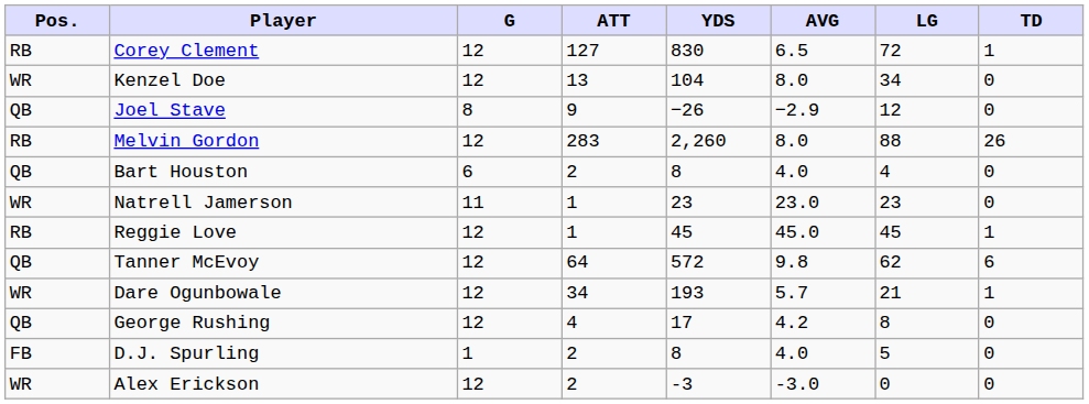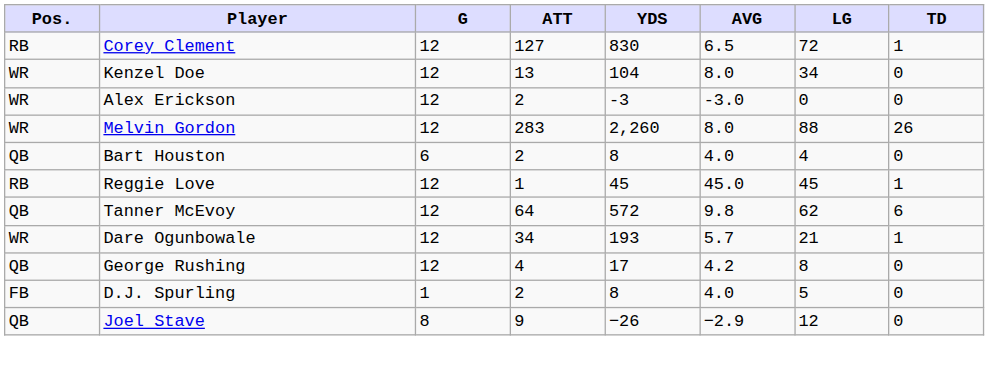rows swapped: Alex Erickson <-> Joel Stave
Melvin Gordon | Pos.: RB -> WR
- row: WR | Natrell Jamerson | 11 | 1 | 23 | 23.0 | 23 | 0
